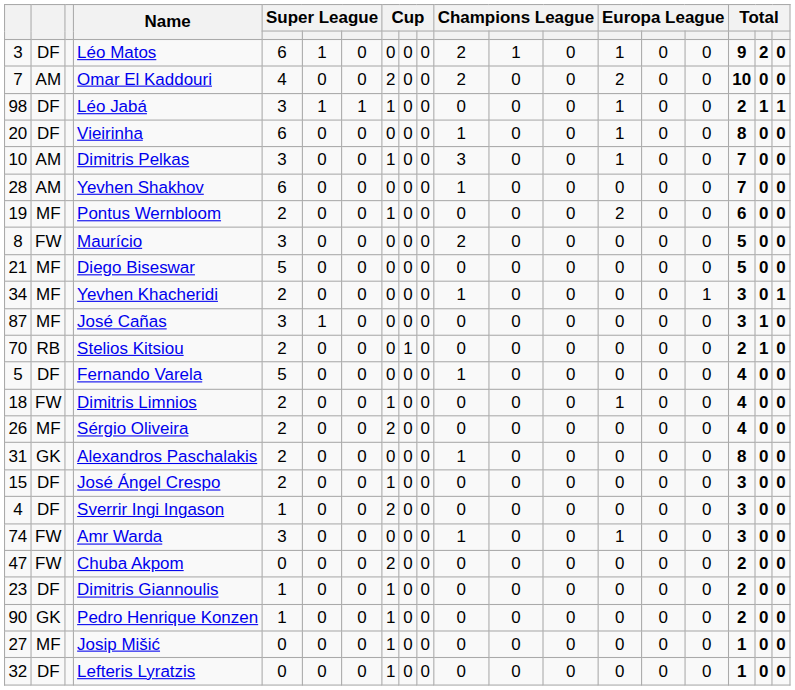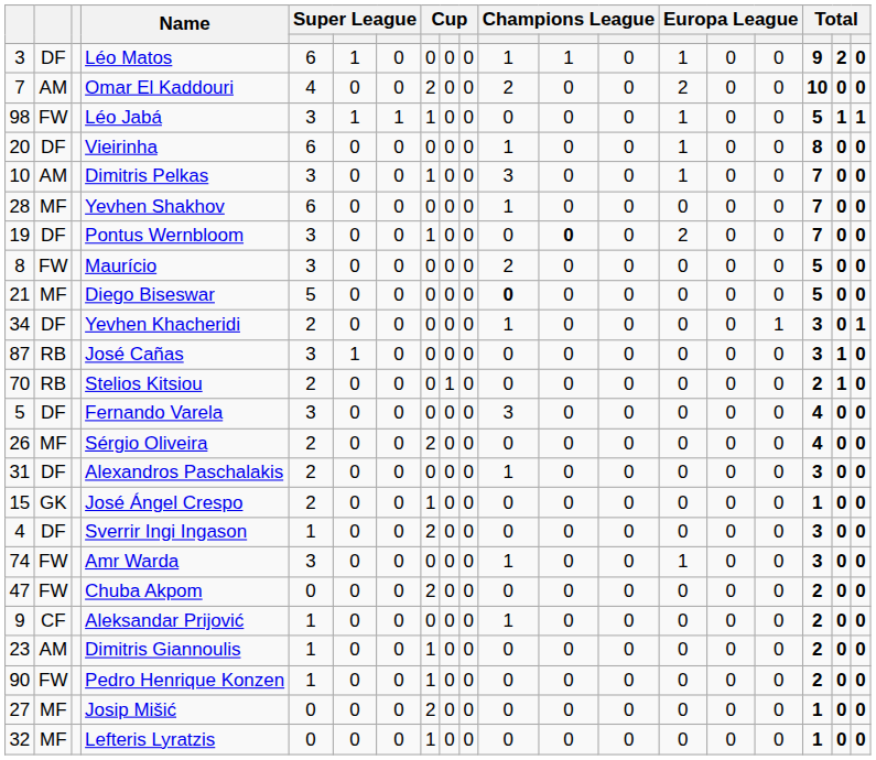Léo Matos | column 11: 2 -> 1
Léo Jabá | column 2: DF -> FW
Léo Jabá | column 17: 2 -> 5
Yevhen Shakhov | column 2: AM -> MF
Pontus Wernbloom | column 2: MF -> DF
Pontus Wernbloom | column 5: 2 -> 3
Pontus Wernbloom | column 12: normal -> bold
Pontus Wernbloom | column 17: 6 -> 7
Diego Biseswar | column 11: normal -> bold
Yevhen Khacheridi | column 2: MF -> DF
José Cañas | column 2: MF -> RB
Fernando Varela | column 5: 5 -> 3
Fernando Varela | column 11: 1 -> 3
- row: 18 | FW | Dimitris Limnios | 2 | 0 | 0 | 1 | 0 | 0 | 0 | 0 | 0 | 1 | 0 | 0 | 4 | 0 | 0
Alexandros Paschalakis | column 2: GK -> DF
Alexandros Paschalakis | column 17: 8 -> 3
José Ángel Crespo | column 2: DF -> GK
José Ángel Crespo | column 17: 3 -> 1
+ row: 9 | CF | Aleksandar Prijović | 1 | 0 | 0 | 0 | 0 | 0 | 1 | 0 | 0 | 0 | 0 | 0 | 2 | 0 | 0
Dimitris Giannoulis | column 2: DF -> AM
Pedro Henrique Konzen | column 2: GK -> FW
Josip Mišić | column 8: 1 -> 2
Lefteris Lyratzis | column 2: DF -> MF
